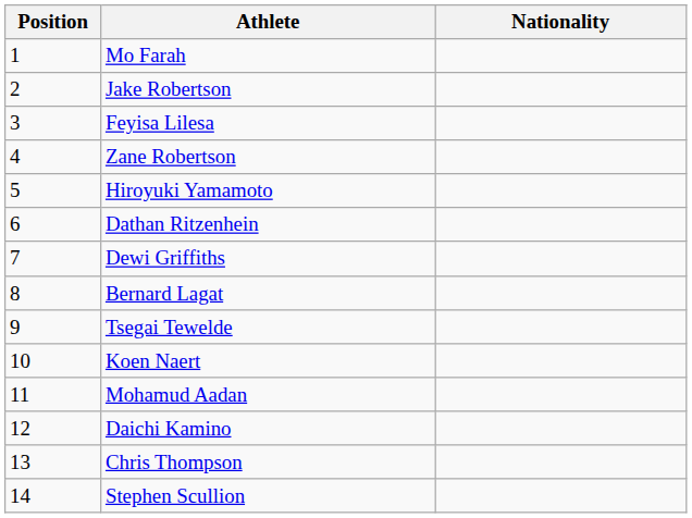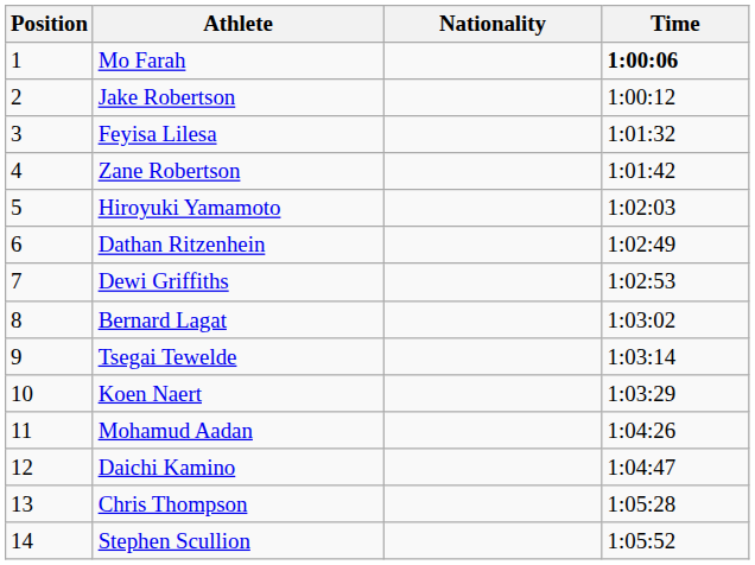+ column: Time | 1:00:06 | 1:00:12 | 1:01:32 | 1:01:42 | 1:02:03 | 1:02:49 | 1:02:53 | 1:03:02 | 1:03:14 | 1:03:29 | 1:04:26 | 1:04:47 | 1:05:28 | 1:05:52
